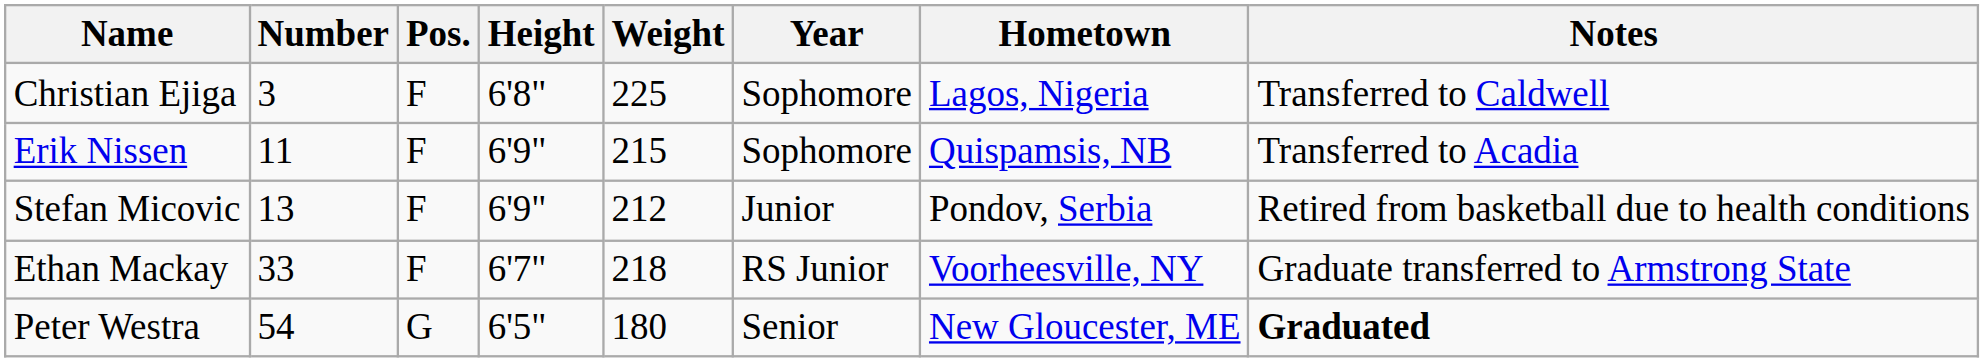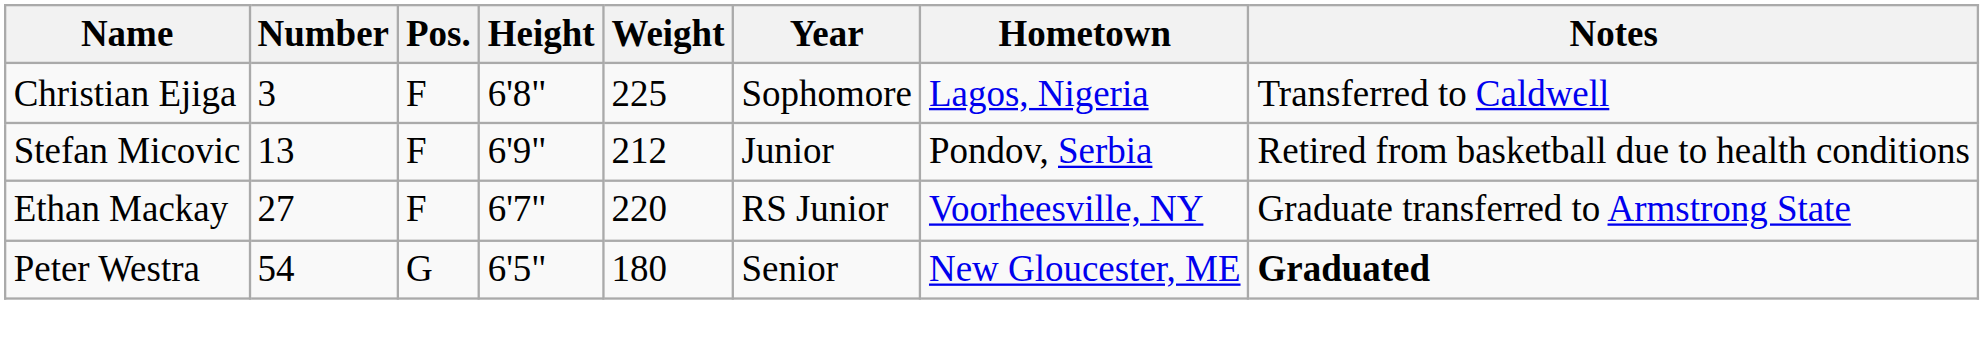- row: Erik Nissen | 11 | F | 6'9" | 215 | Sophomore | Quispamsis, NB | Transferred to Acadia
Ethan Mackay | Number: 33 -> 27
Ethan Mackay | Weight: 218 -> 220
